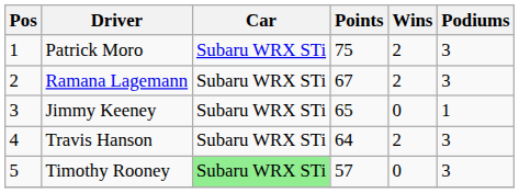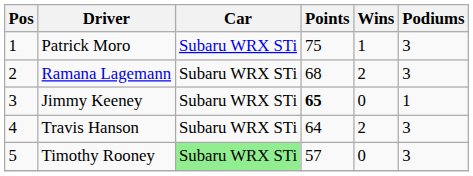Patrick Moro | Wins: 2 -> 1
Ramana Lagemann | Points: 67 -> 68
Jimmy Keeney | Points: normal -> bold
